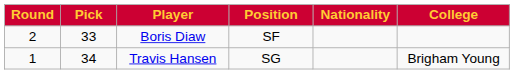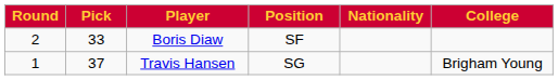Travis Hansen | Pick: 34 -> 37
